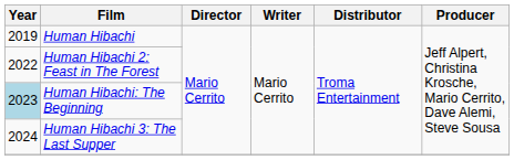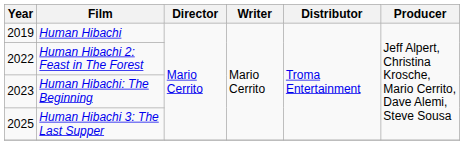Human Hibachi: The Beginning | Year: lightblue background -> no background
Human Hibachi 3: The Last Supper | Year: 2024 -> 2025
